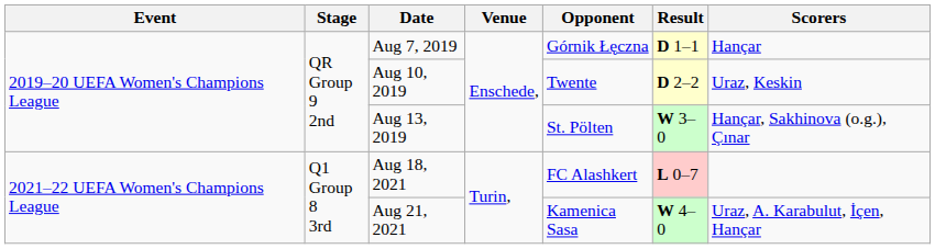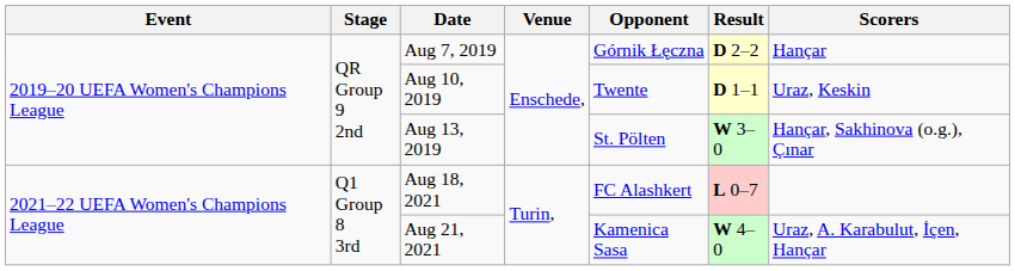Aug 7, 2019 | Result: D 1–1 -> D 2–2
Aug 10, 2019 | Result: D 2–2 -> D 1–1
